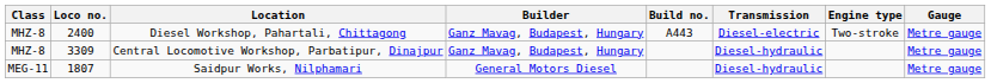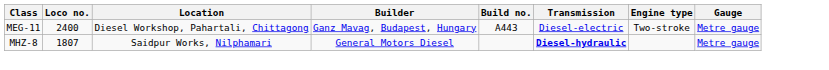Diesel Workshop, Pahartali, Chittagong | Class: MHZ-8 -> MEG-11
- row: MHZ-8 | 3309 | Central Locomotive Workshop, Parbatipur, Dinajpur | Ganz Mavag, Budapest, Hungary | Diesel-hydraulic | Metre gauge
Saidpur Works, Nilphamari | Class: MEG-11 -> MHZ-8
Saidpur Works, Nilphamari | Transmission: normal -> bold
